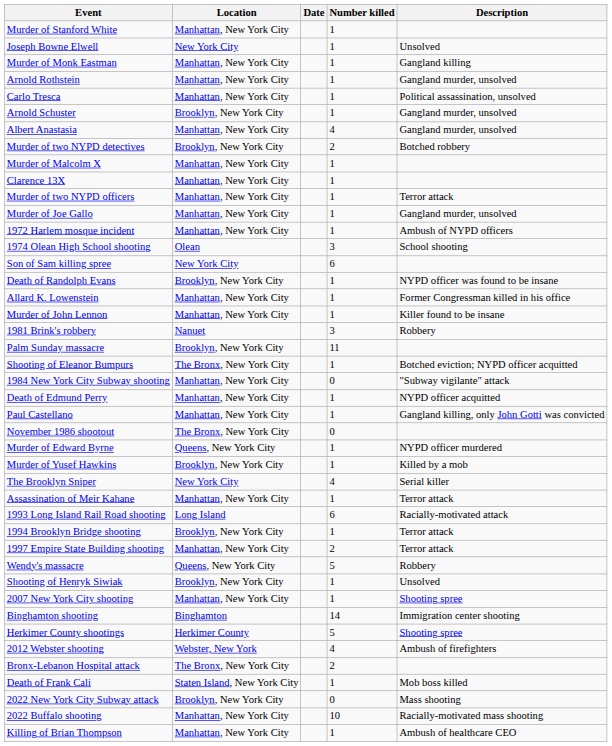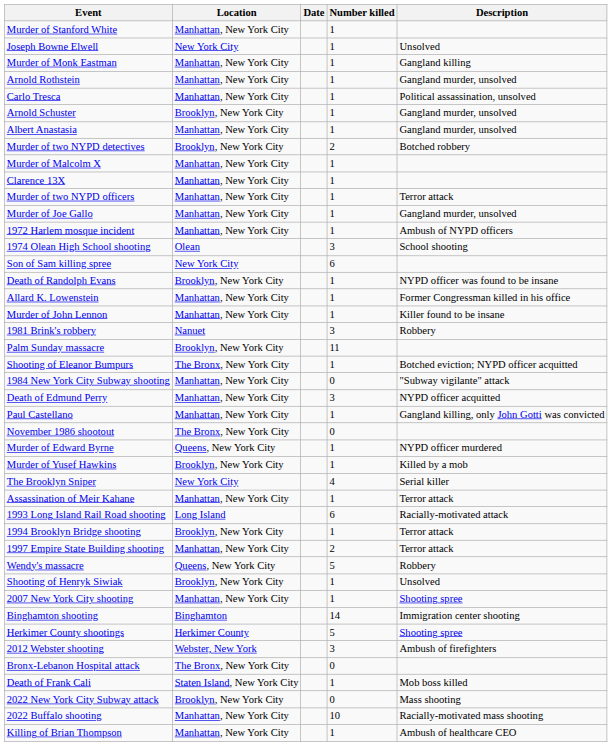Albert Anastasia | Number killed: 4 -> 1
Death of Edmund Perry | Number killed: 1 -> 3
2012 Webster shooting | Number killed: 4 -> 3
Bronx-Lebanon Hospital attack | Number killed: 2 -> 0
